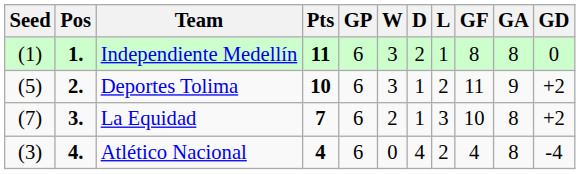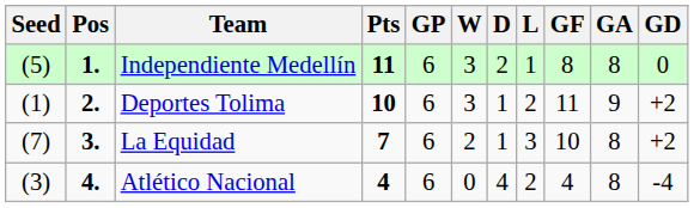Independiente Medellín | Seed: (1) -> (5)
Deportes Tolima | Seed: (5) -> (1)
